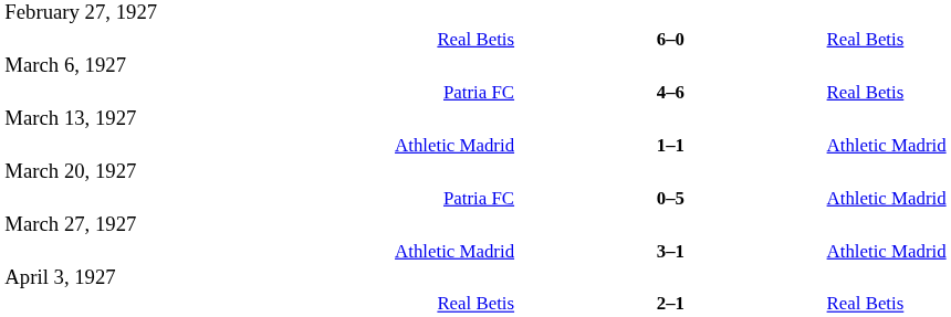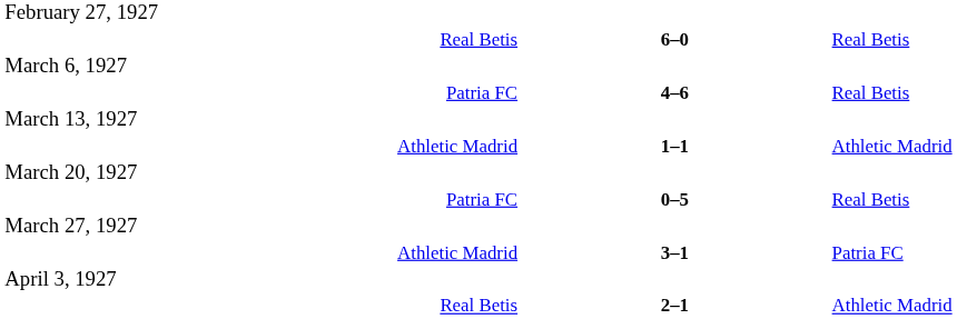Patria FC / 0–5 | column 3: Athletic Madrid -> Real Betis
Athletic Madrid / 3–1 | column 3: Athletic Madrid -> Patria FC
Real Betis / 2–1 | column 3: Real Betis -> Athletic Madrid
